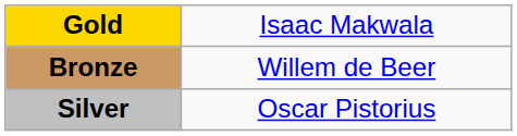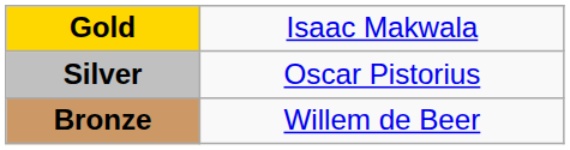rows swapped: Silver <-> Bronze
